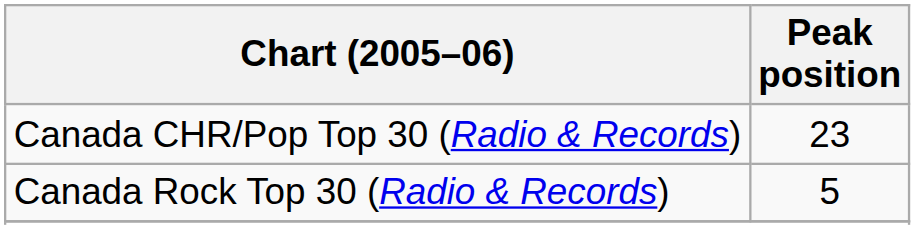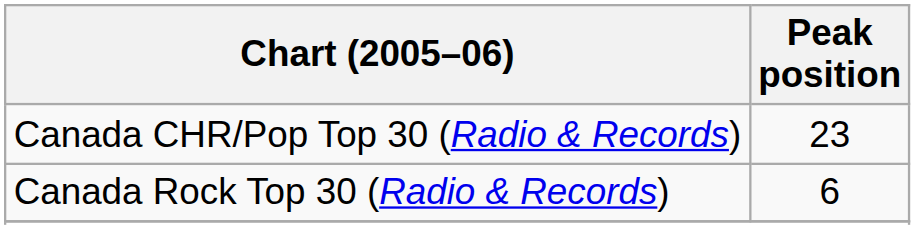Canada Rock Top 30 (Radio & Records) | Peak position: 5 -> 6
